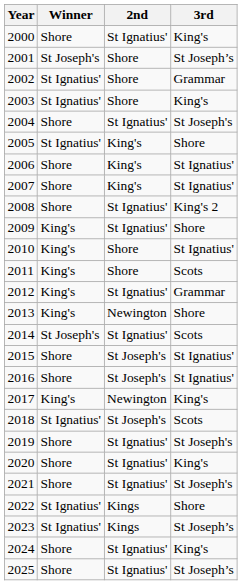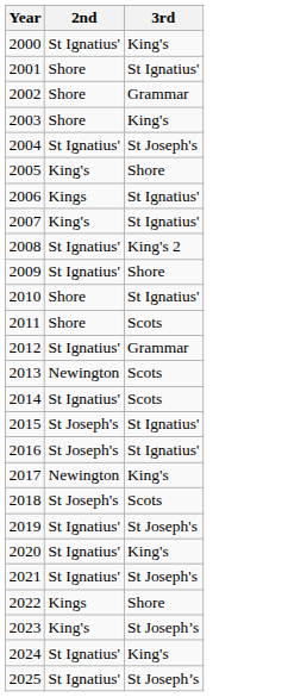- column: Winner | Shore | St Joseph's | St Ignatius' | St Ignatius' | Shore | St Ignatius' | Shore | Shore | Shore | King's | King's | King's | King's | King's | St Joseph's | Shore | Shore | King's | St Ignatius' | Shore | Shore | Shore | St Ignatius' | St Ignatius' | Shore | Shore
2001 | 3rd: St Joseph’s -> St Ignatius'
2006 | 2nd: King's -> Kings
2013 | 3rd: Shore -> Scots
2023 | 2nd: Kings -> King's
